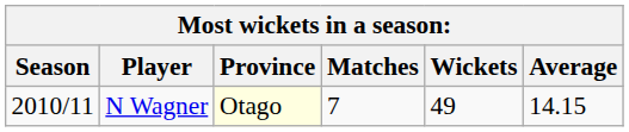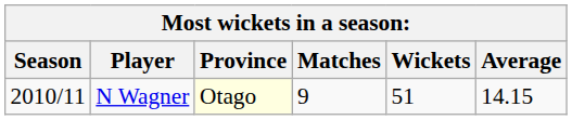N Wagner | Matches: 7 -> 9
N Wagner | Wickets: 49 -> 51
